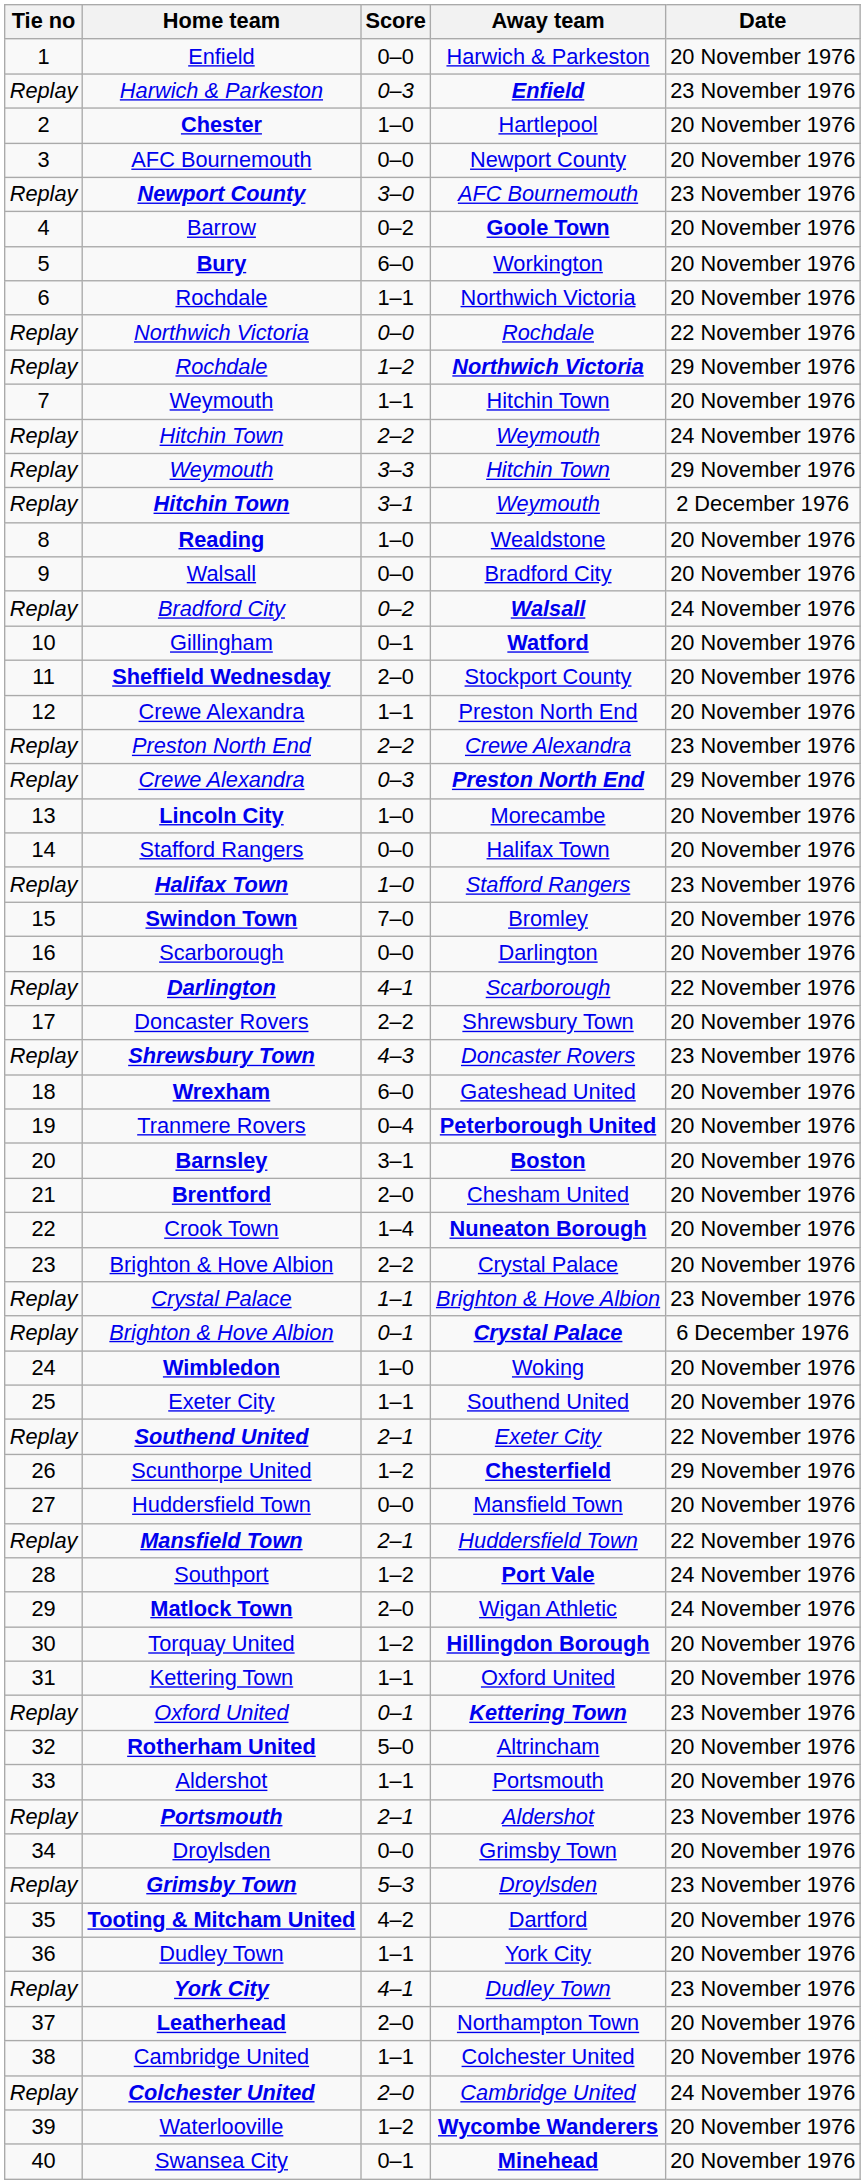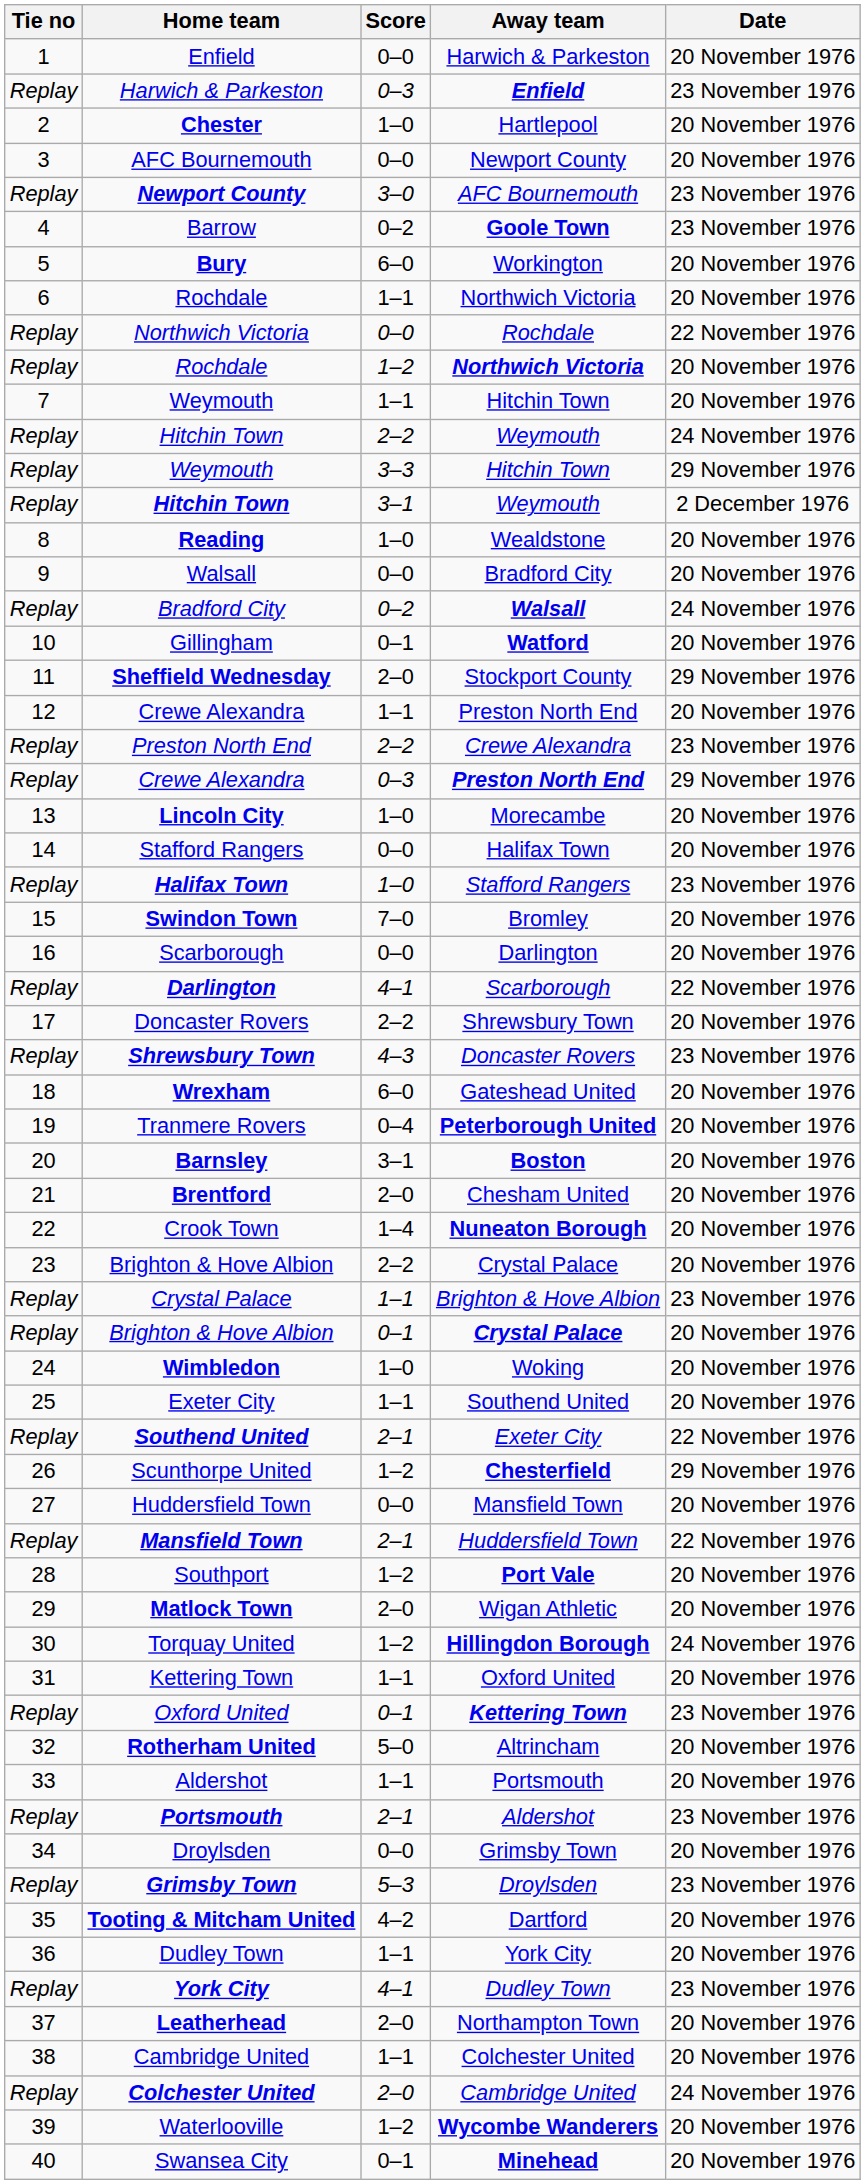Barrow | Date: 20 November 1976 -> 23 November 1976
Rochdale / 1–2 | Date: 29 November 1976 -> 20 November 1976
Sheffield Wednesday | Date: 20 November 1976 -> 29 November 1976
Brighton & Hove Albion / 0–1 | Date: 6 December 1976 -> 20 November 1976
Southport | Date: 24 November 1976 -> 20 November 1976
Matlock Town | Date: 24 November 1976 -> 20 November 1976
Torquay United | Date: 20 November 1976 -> 24 November 1976
